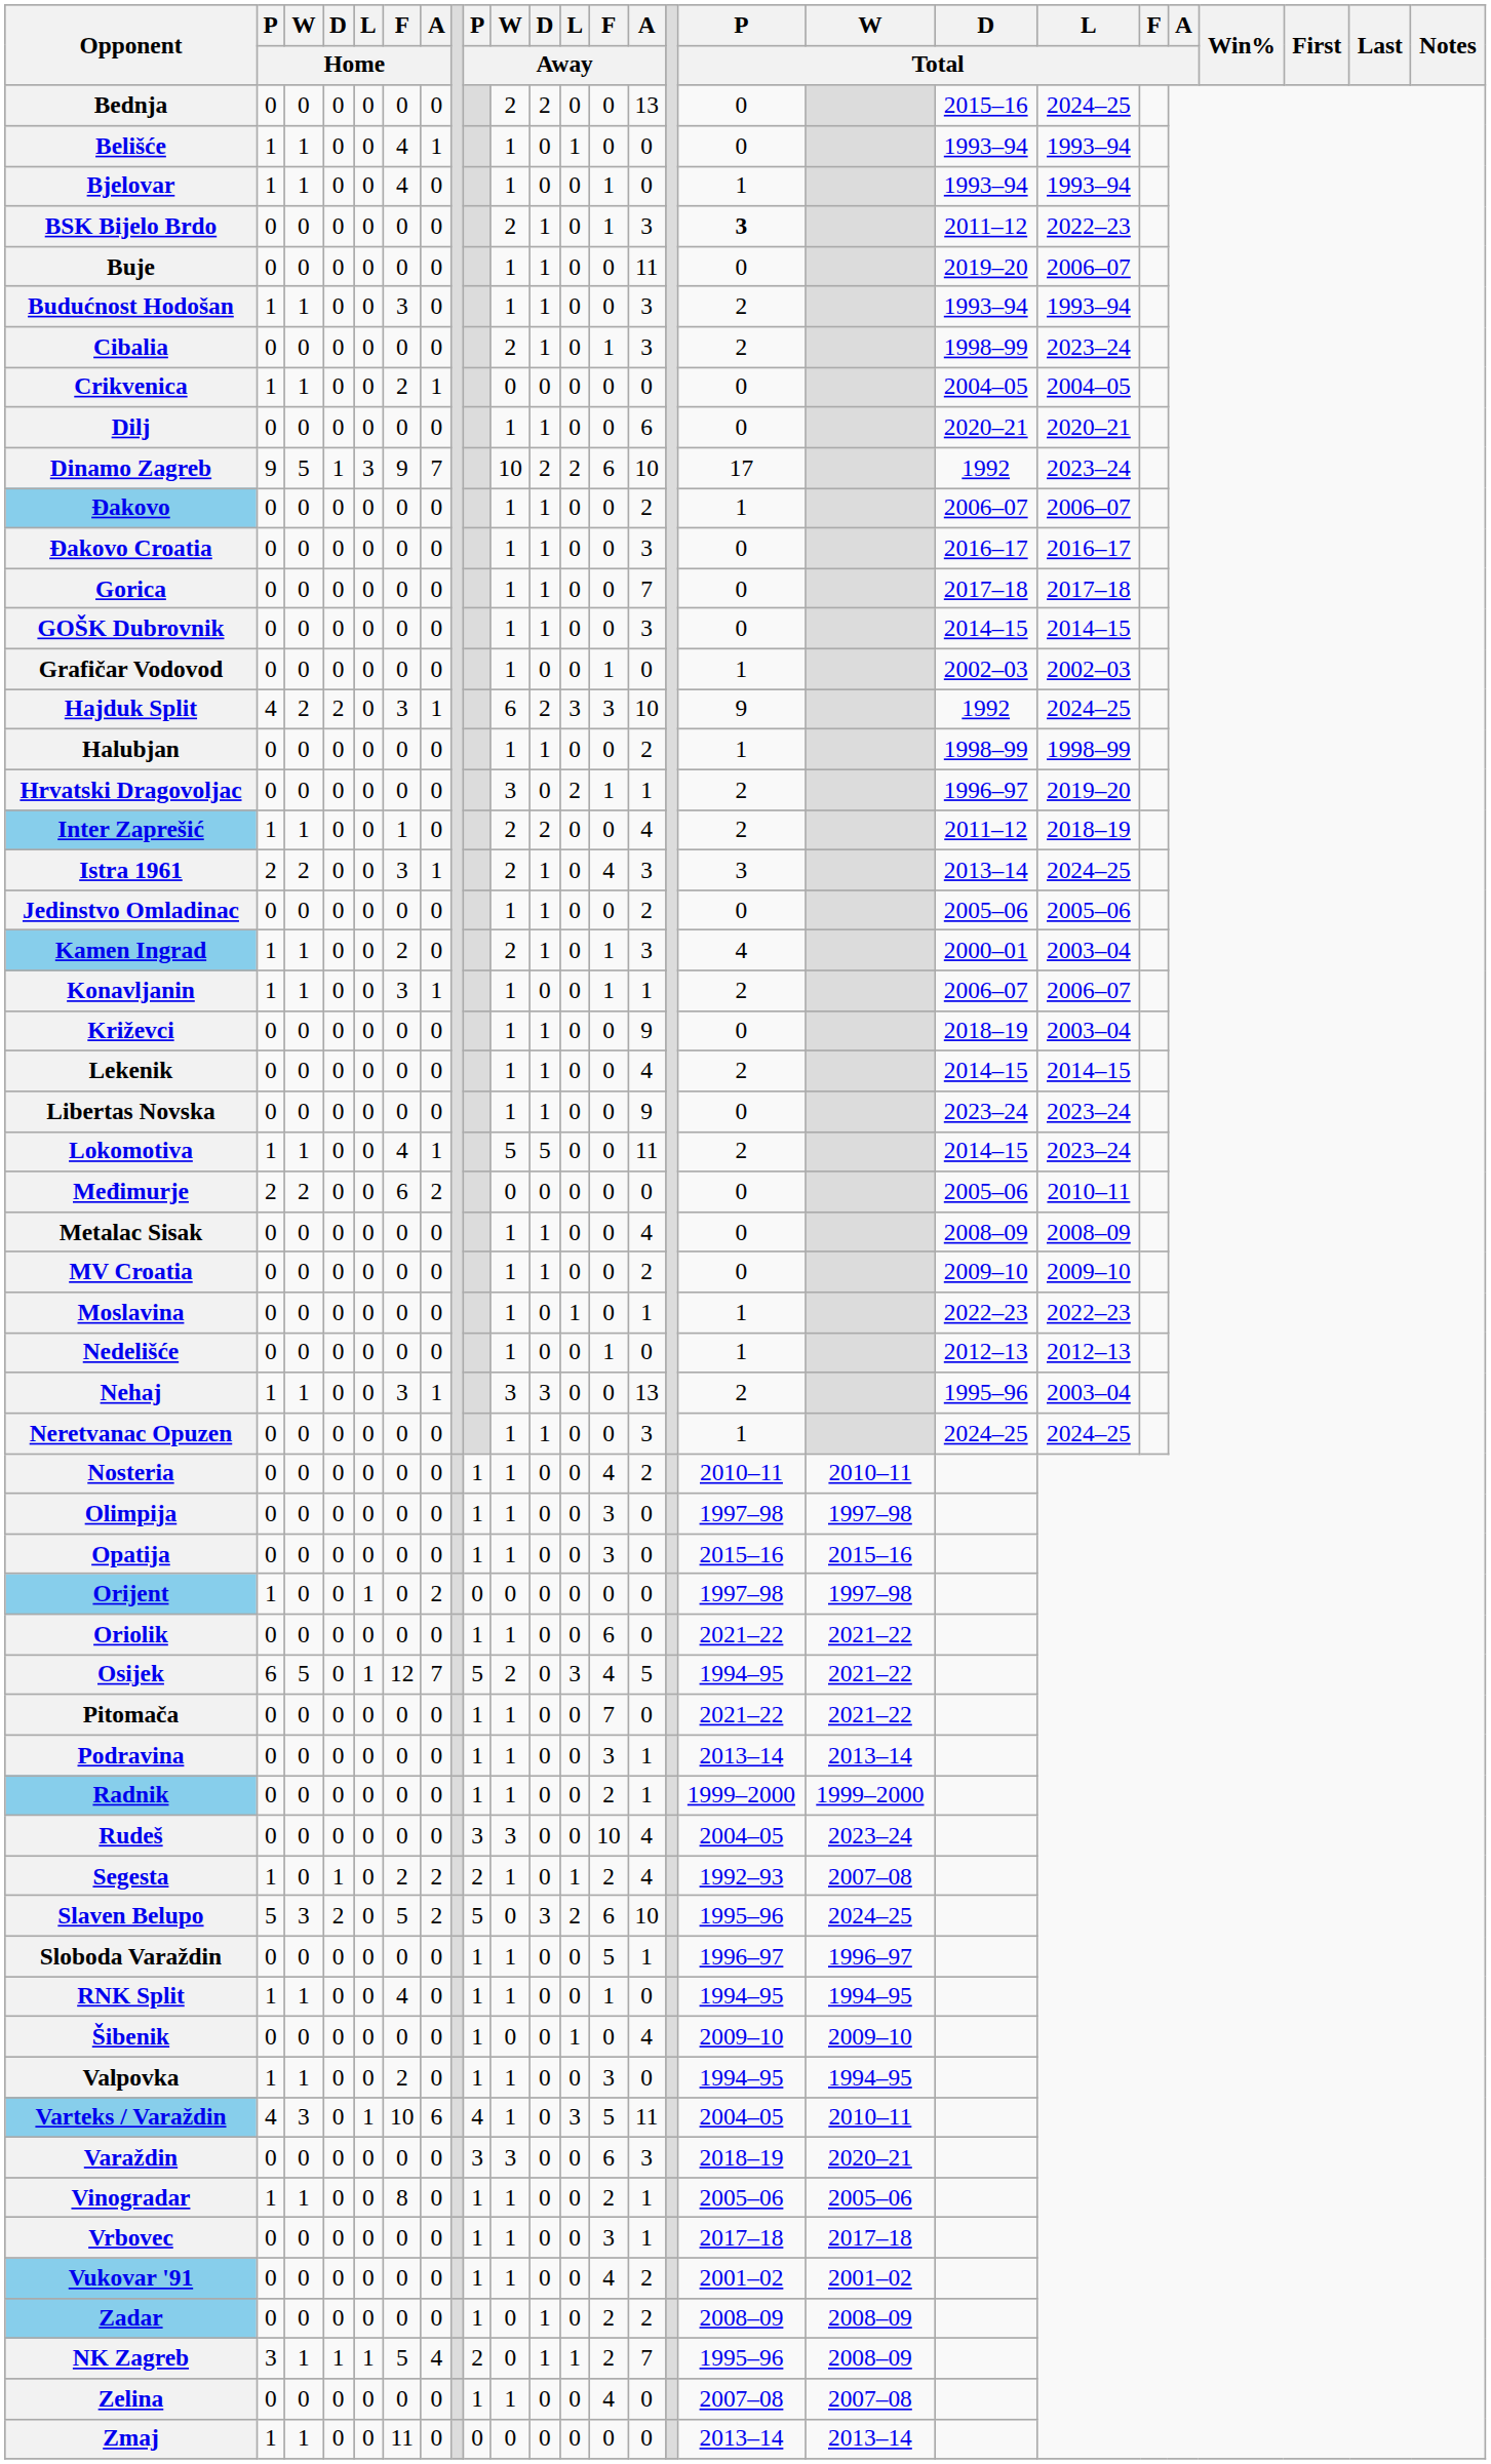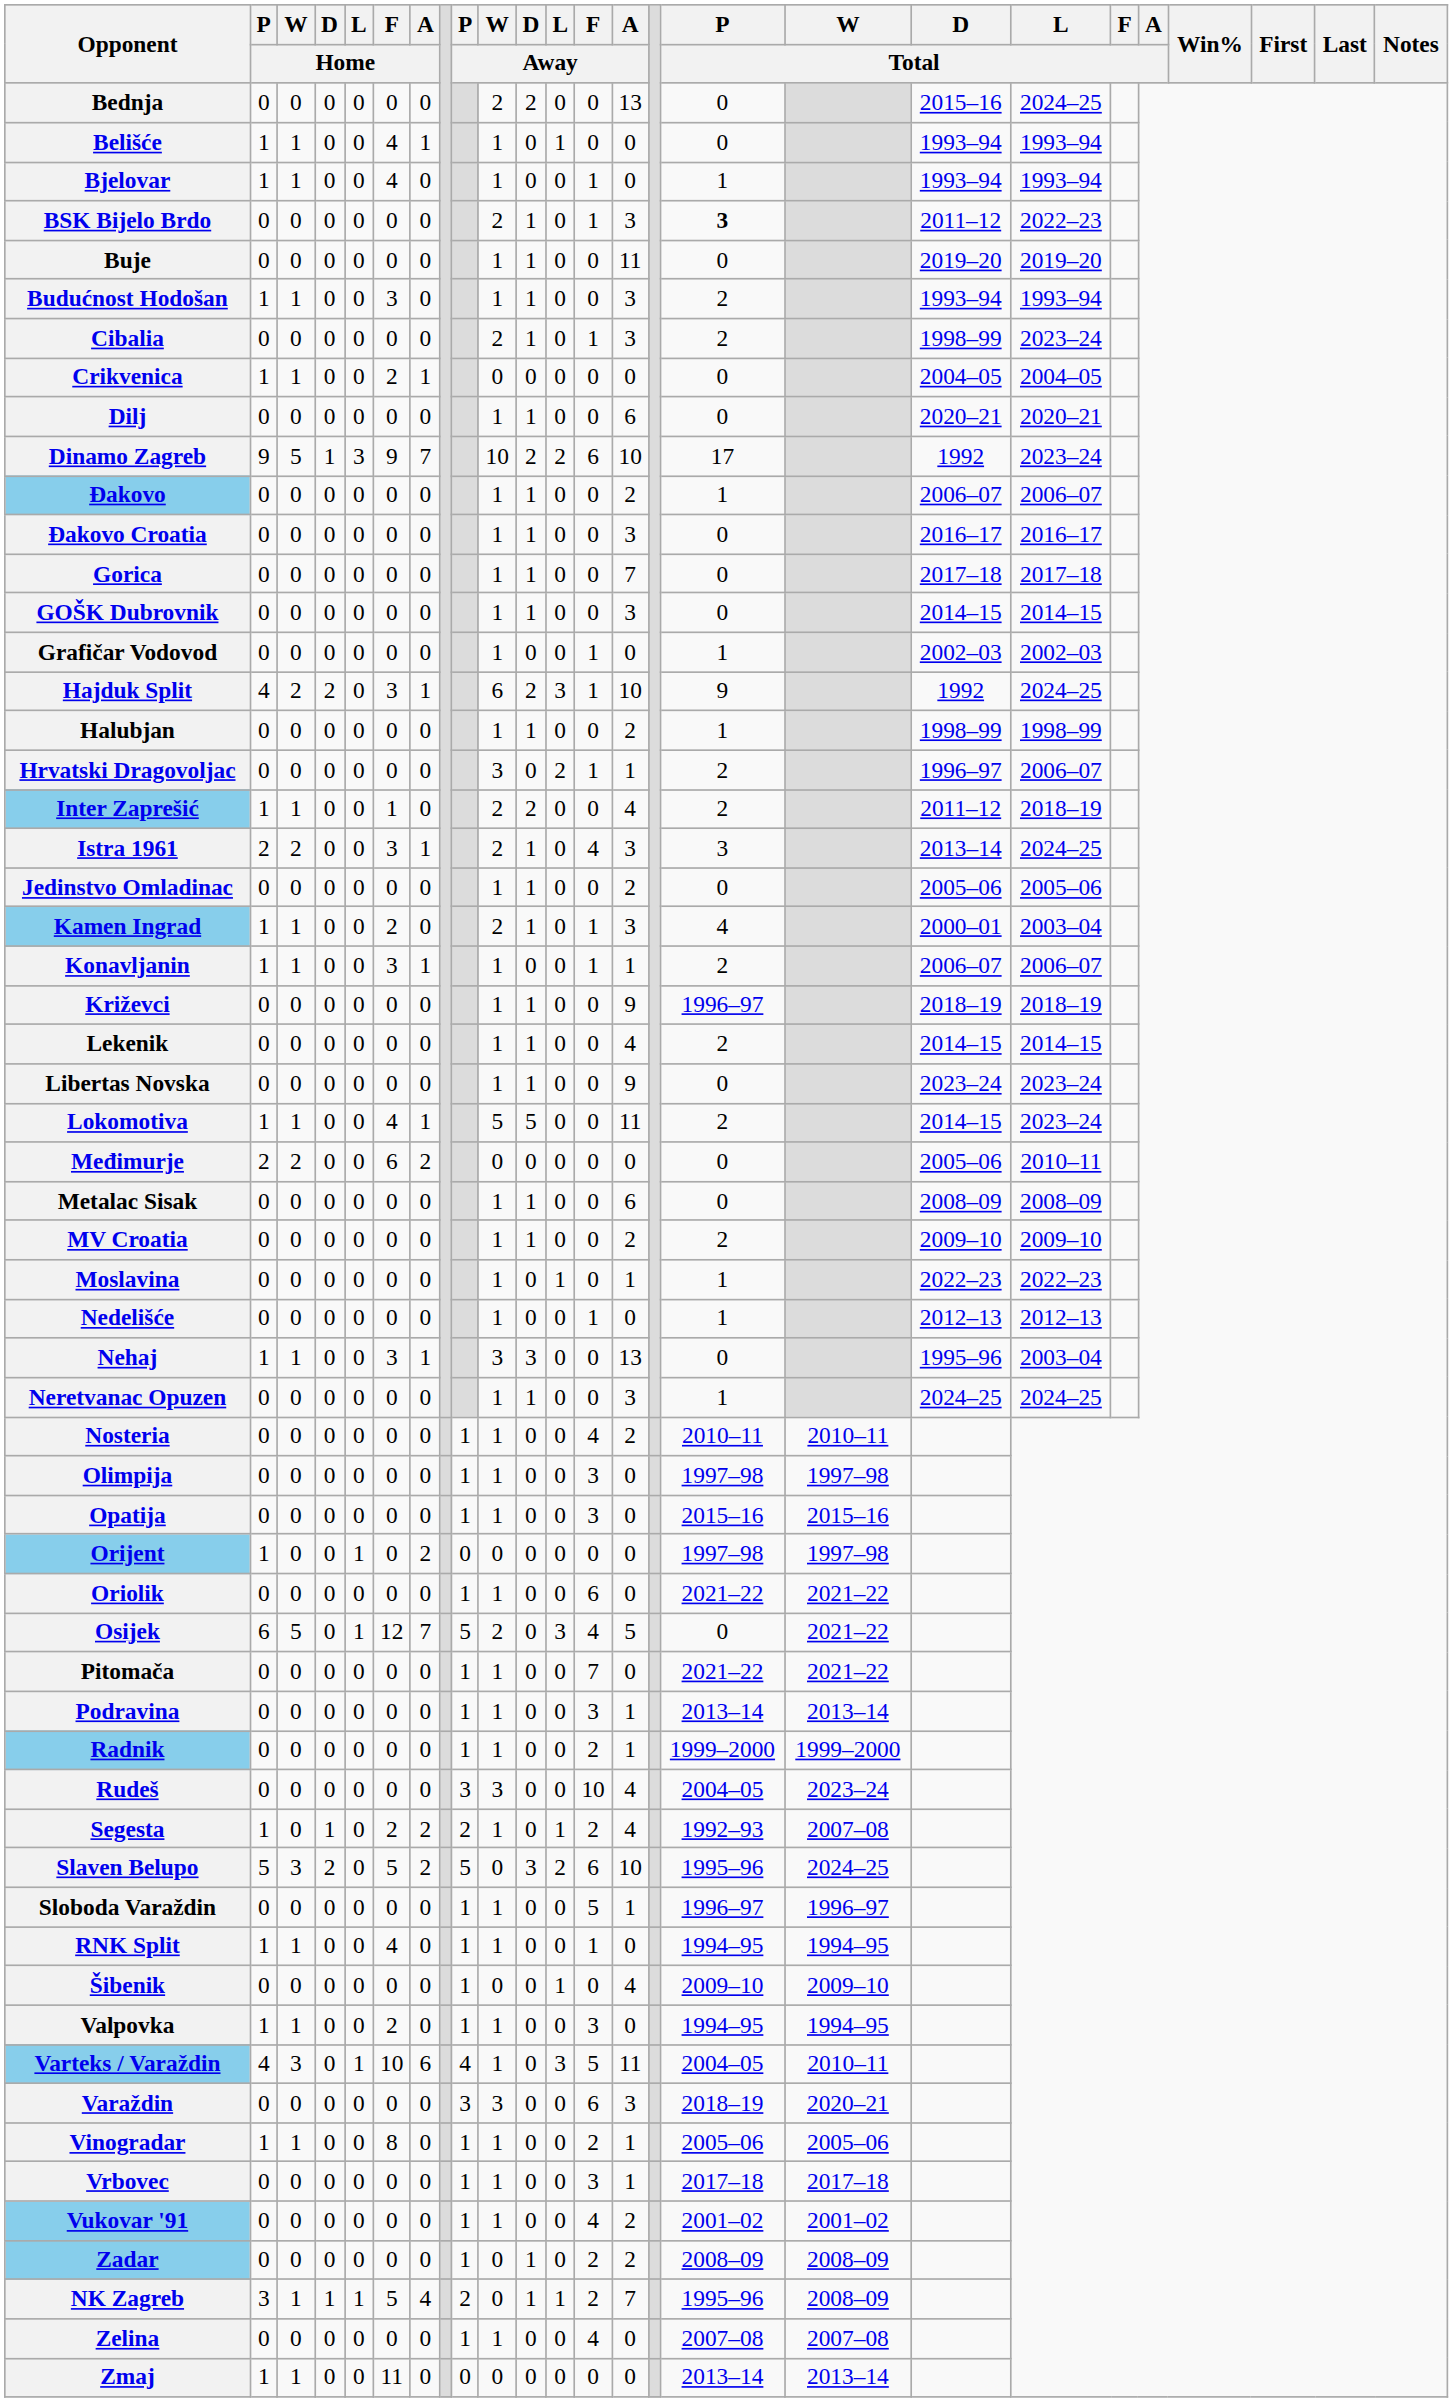Buje | L / Total: 2006–07 -> 2019–20
Hajduk Split | F / Away: 3 -> 1
Hrvatski Dragovoljac | L / Total: 2019–20 -> 2006–07
Križevci | P / Total: 0 -> 1996–97
Križevci | L / Total: 2003–04 -> 2018–19
Metalac Sisak | A / Away: 4 -> 6
MV Croatia | P / Total: 0 -> 2
Nehaj | P / Total: 2 -> 0
Osijek | P / Total: 1994–95 -> 0
